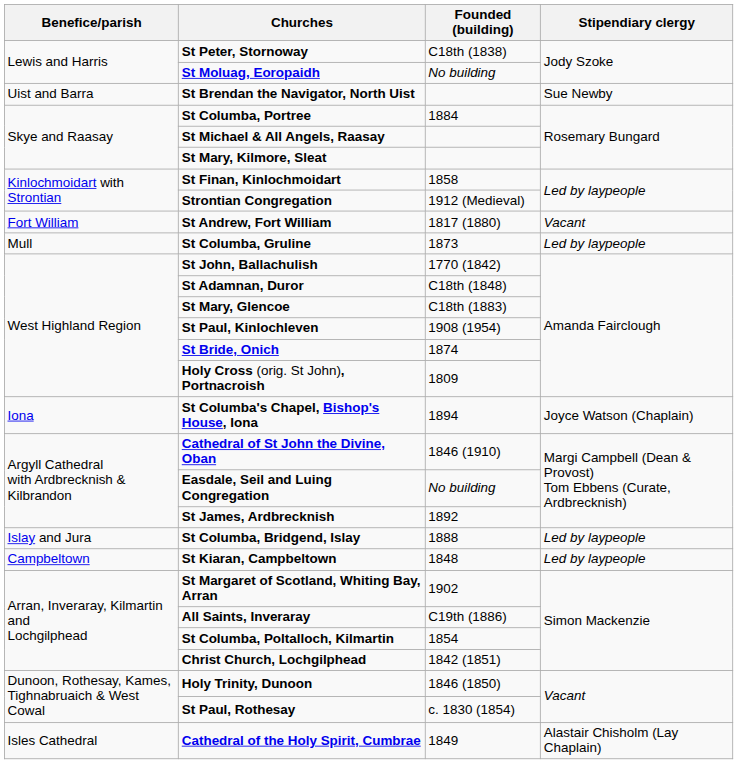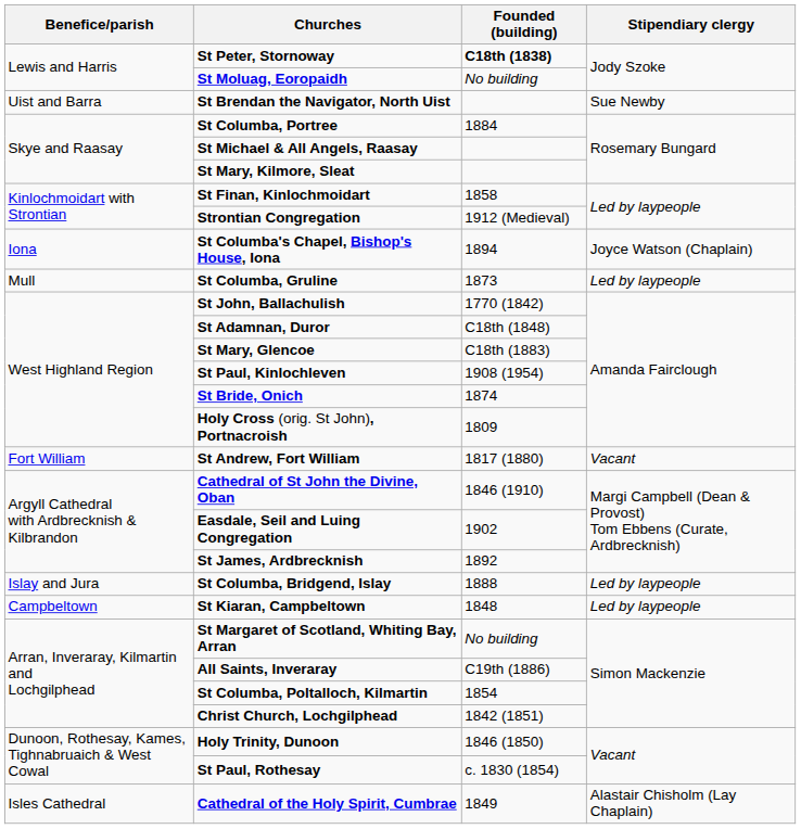St Peter, Stornoway | Founded (building): normal -> bold
rows swapped: St Andrew, Fort William <-> St Columba's Chapel, Bishop's House, Iona
Easdale, Seil and Luing Congregation | Founded (building): No building -> 1902
St Margaret of Scotland, Whiting Bay, Arran | Founded (building): 1902 -> No building
